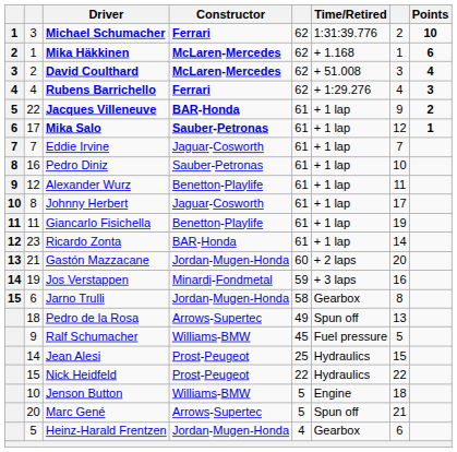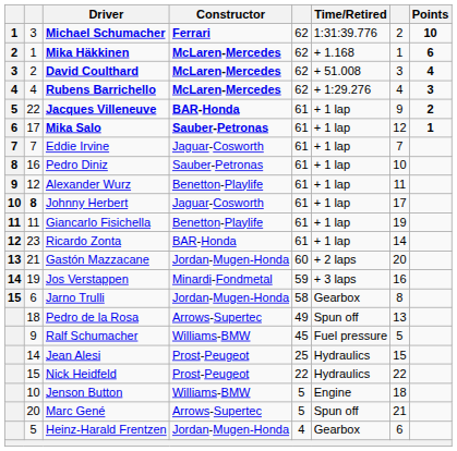Rubens Barrichello | Constructor: Ferrari -> McLaren-Mercedes
Johnny Herbert | column 2: normal -> bold
